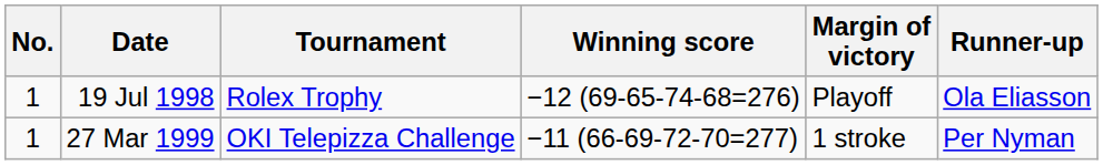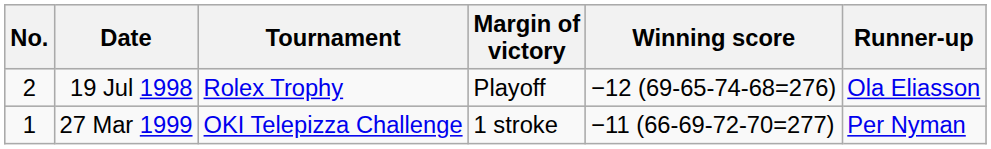columns swapped: Winning score <-> Margin of victory
19 Jul 1998 | No.: 1 -> 2
